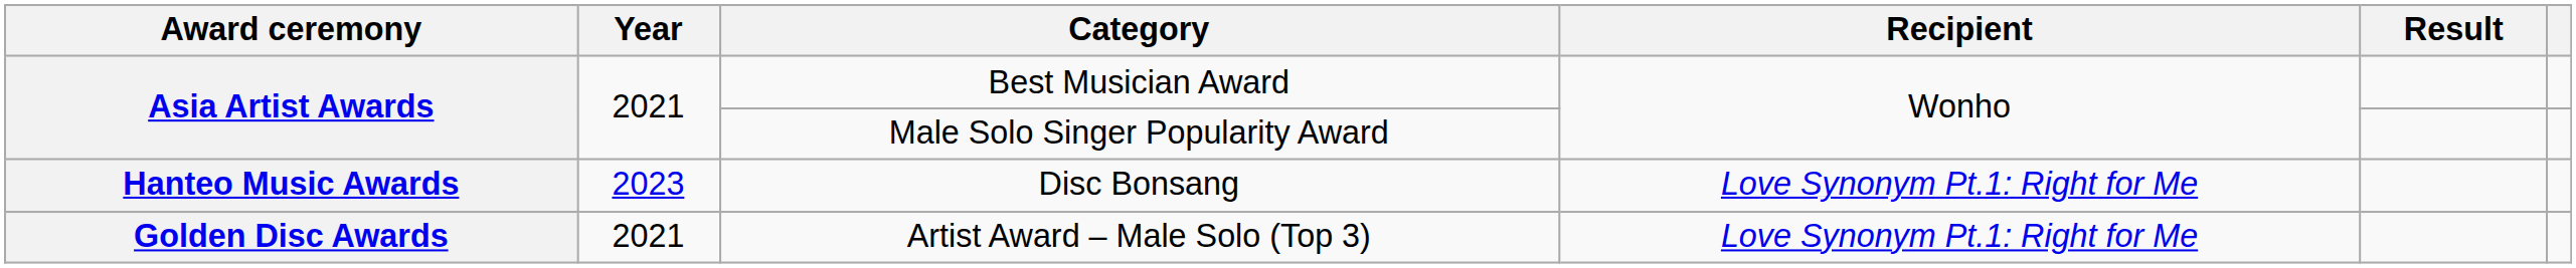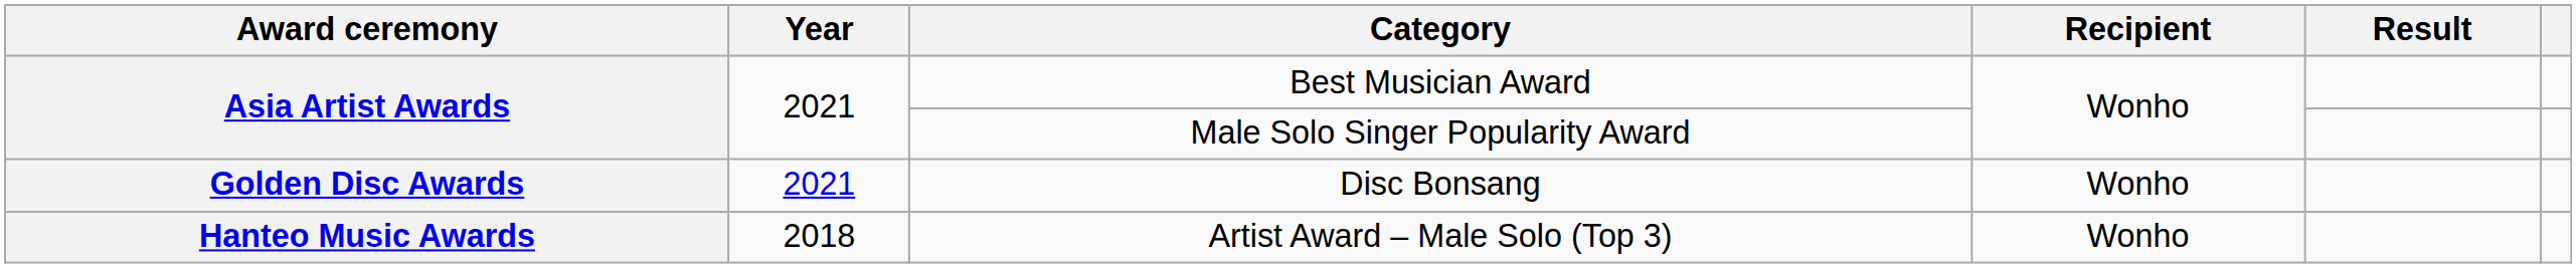Disc Bonsang | Award ceremony: Hanteo Music Awards -> Golden Disc Awards
Disc Bonsang | Year: 2023 -> 2021
Disc Bonsang | Recipient: Love Synonym Pt.1: Right for Me -> Wonho
Artist Award – Male Solo (Top 3) | Award ceremony: Golden Disc Awards -> Hanteo Music Awards
Artist Award – Male Solo (Top 3) | Year: 2021 -> 2018
Artist Award – Male Solo (Top 3) | Recipient: Love Synonym Pt.1: Right for Me -> Wonho
